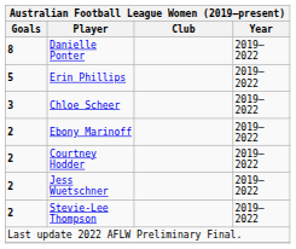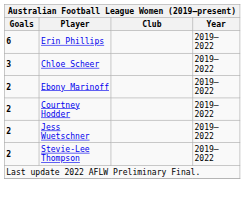- row: 8 | Danielle Ponter | 2019–2022
Erin Phillips | Goals: 5 -> 6
